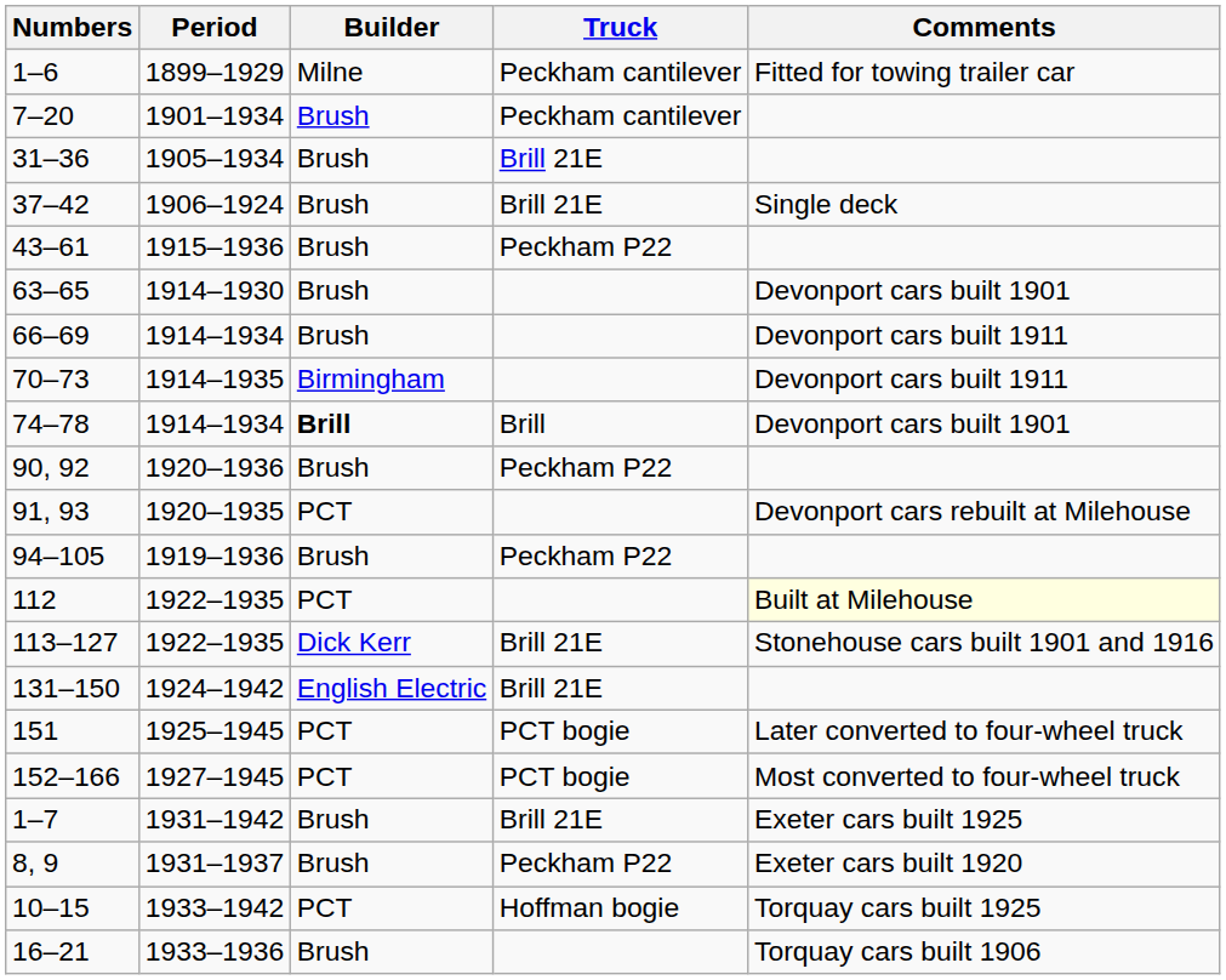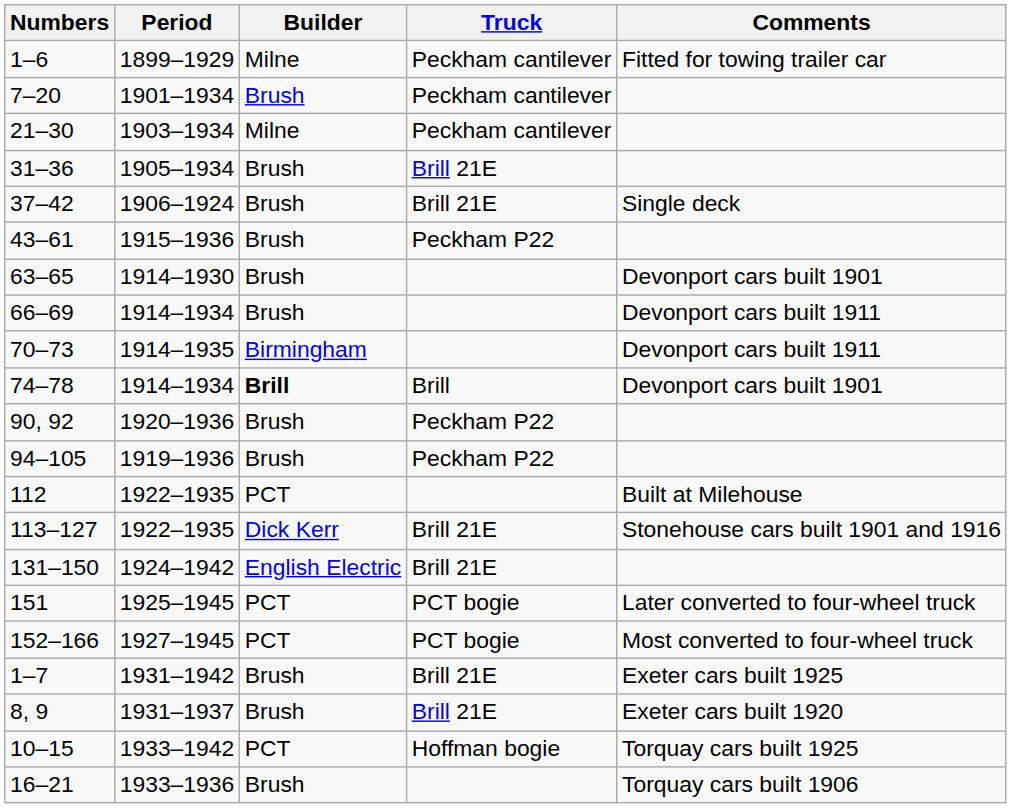+ row: 21–30 | 1903–1934 | Milne | Peckham cantilever
- row: 91, 93 | 1920–1935 | PCT | Devonport cars rebuilt at Milehouse
112 | Comments: lightyellow background -> no background
8, 9 | Truck: Peckham P22 -> Brill 21E
